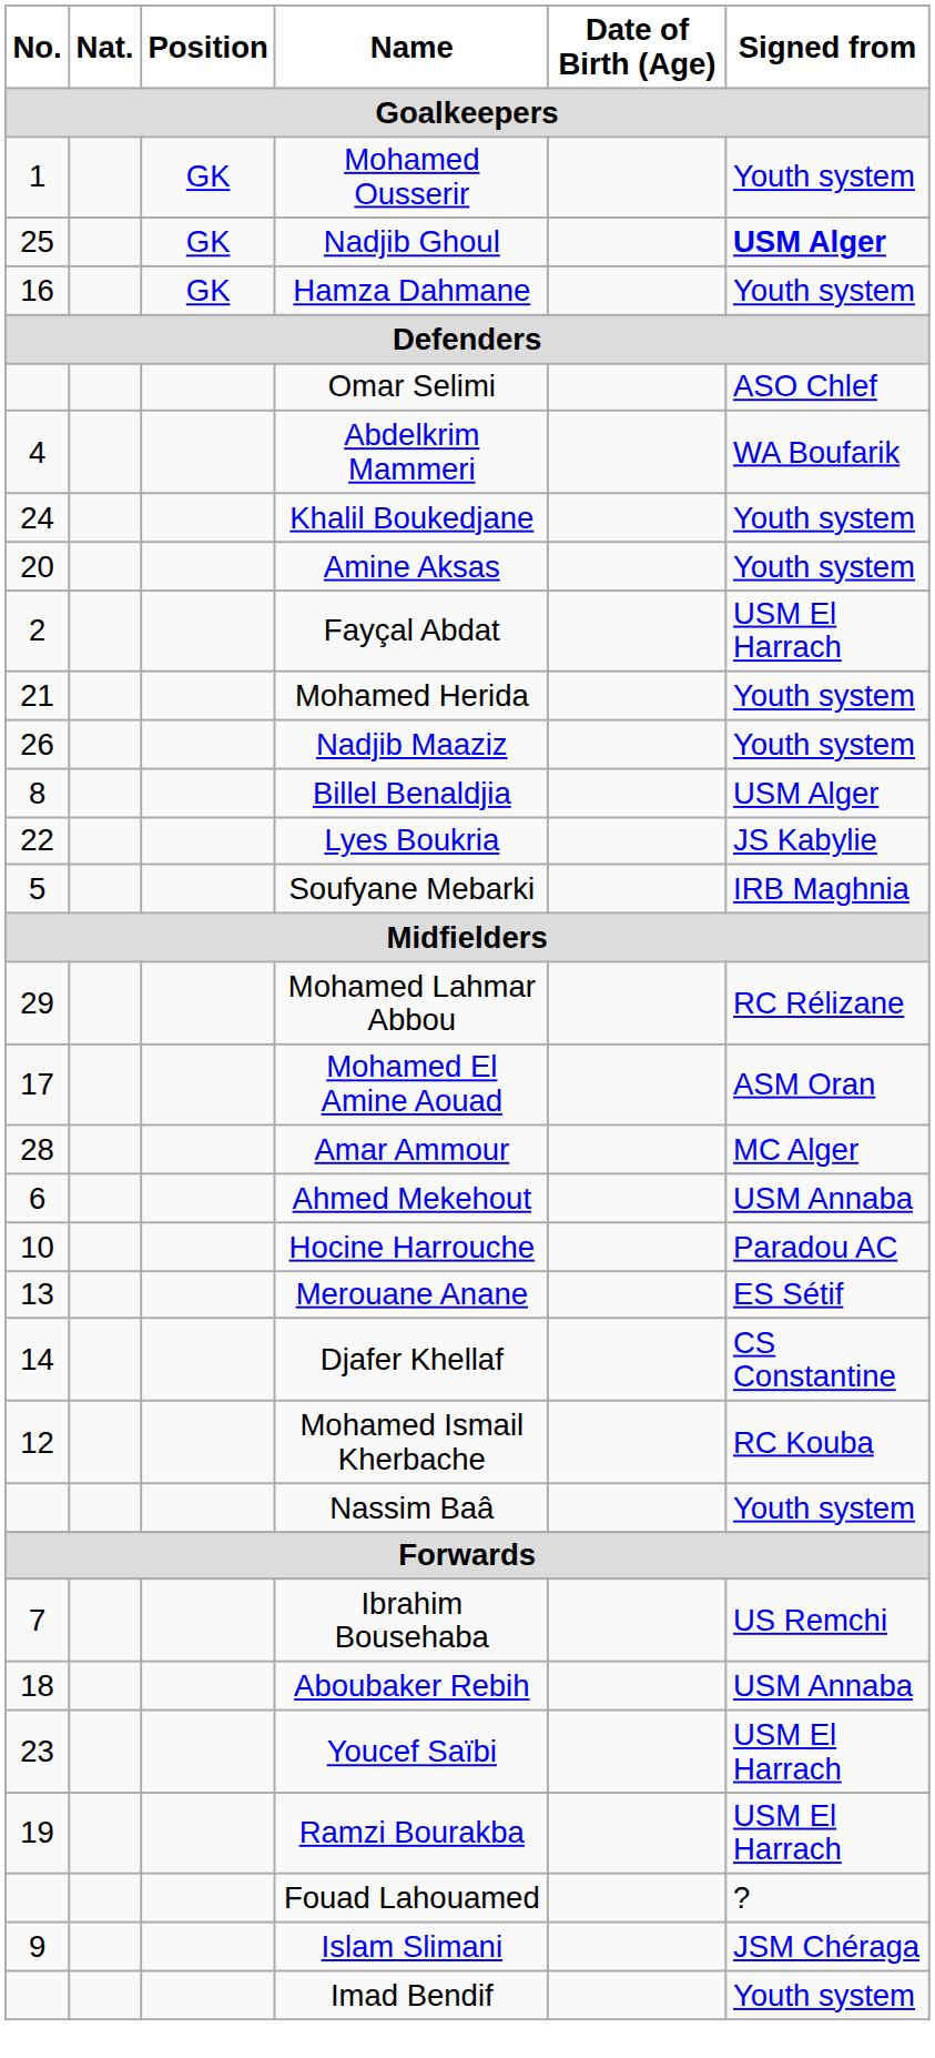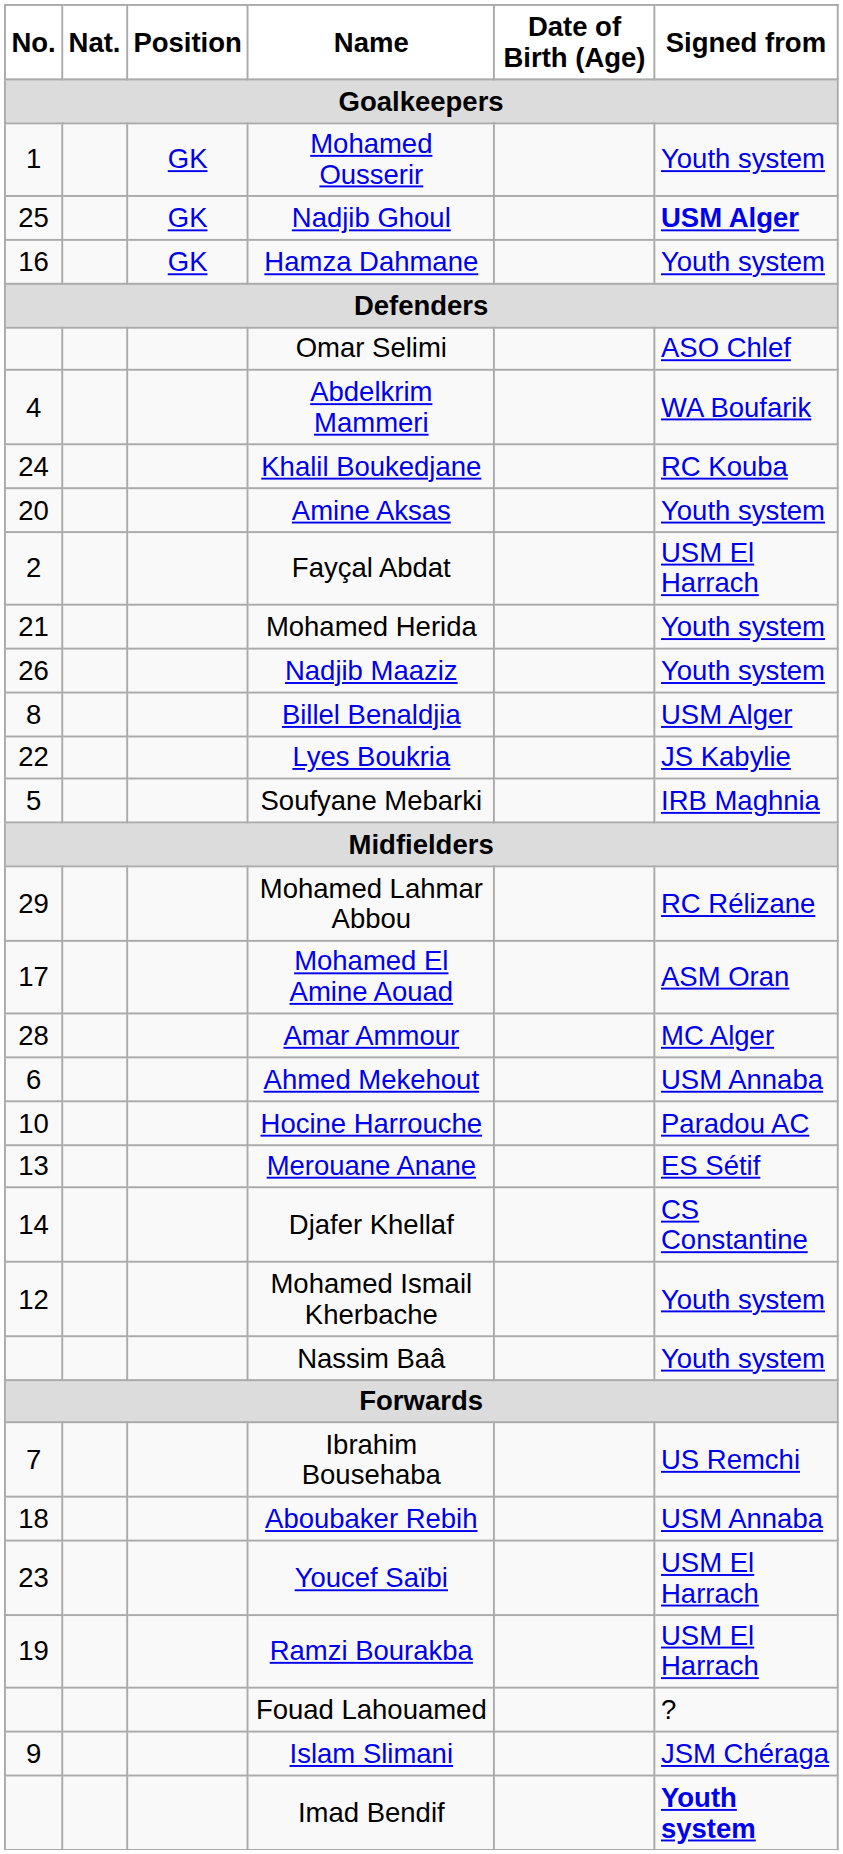Khalil Boukedjane | Signed from: Youth system -> RC Kouba
Mohamed Ismail Kherbache | Signed from: RC Kouba -> Youth system
Imad Bendif | Signed from: normal -> bold
